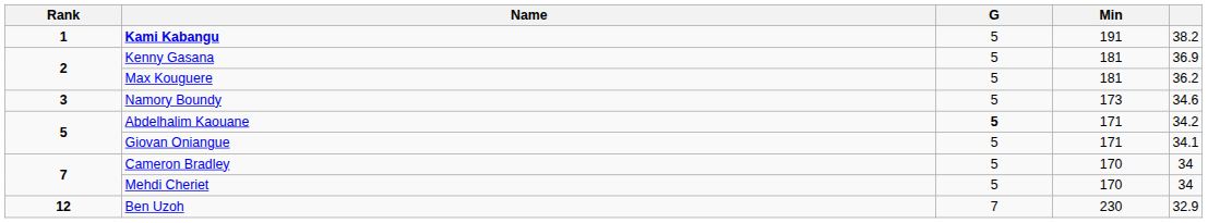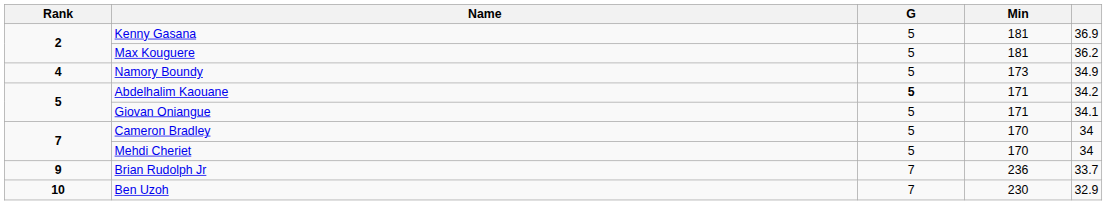- row: 1 | Kami Kabangu | 5 | 191 | 38.2
Namory Boundy | Rank: 3 -> 4
Namory Boundy | column 5: 34.6 -> 34.9
+ row: 9 | Brian Rudolph Jr | 7 | 236 | 33.7
Ben Uzoh | Rank: 12 -> 10
